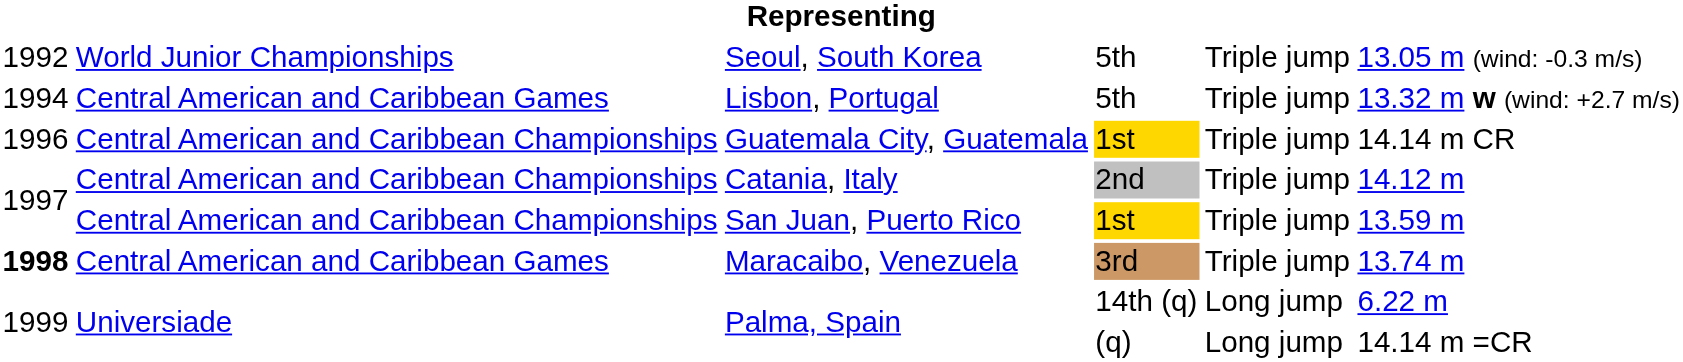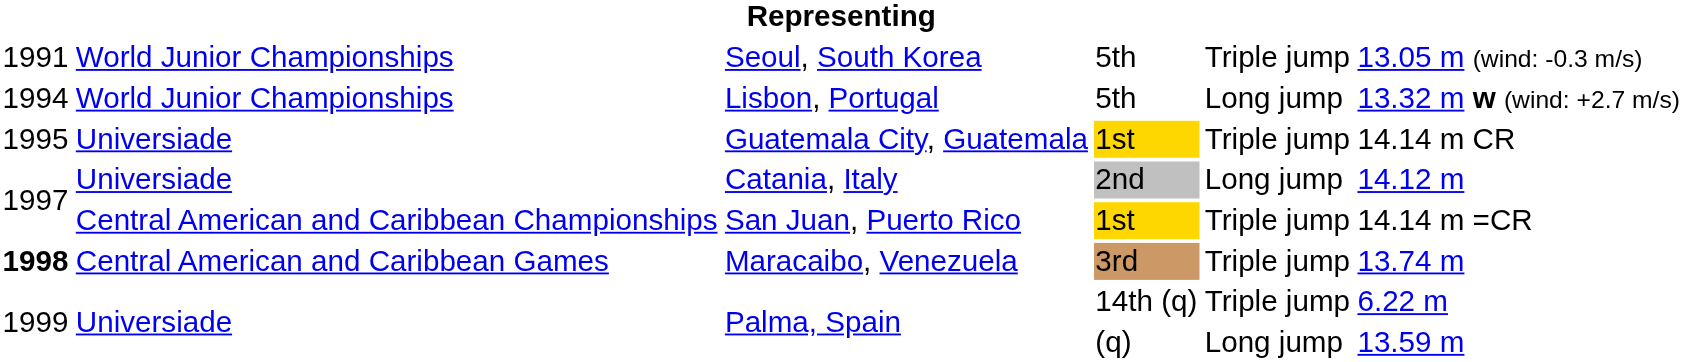Seoul, South Korea | column 1: 1992 -> 1991
Lisbon, Portugal | column 2: Central American and Caribbean Games -> World Junior Championships
Lisbon, Portugal | column 5: Triple jump -> Long jump
Guatemala City, Guatemala | column 1: 1996 -> 1995
Guatemala City, Guatemala | column 2: Central American and Caribbean Championships -> Universiade
Catania, Italy | column 2: Central American and Caribbean Championships -> Universiade
Catania, Italy | column 5: Triple jump -> Long jump
San Juan, Puerto Rico | column 6: 13.59 m -> 14.14 m =CR
Palma, Spain / 14th (q) | column 5: Long jump -> Triple jump
Palma, Spain / (q) | column 6: 14.14 m =CR -> 13.59 m
